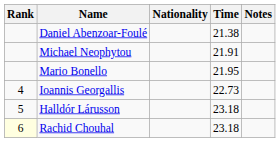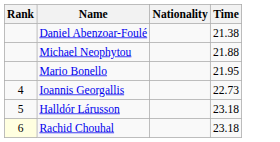- column: Notes
Michael Neophytou | Time: 21.91 -> 21.88
